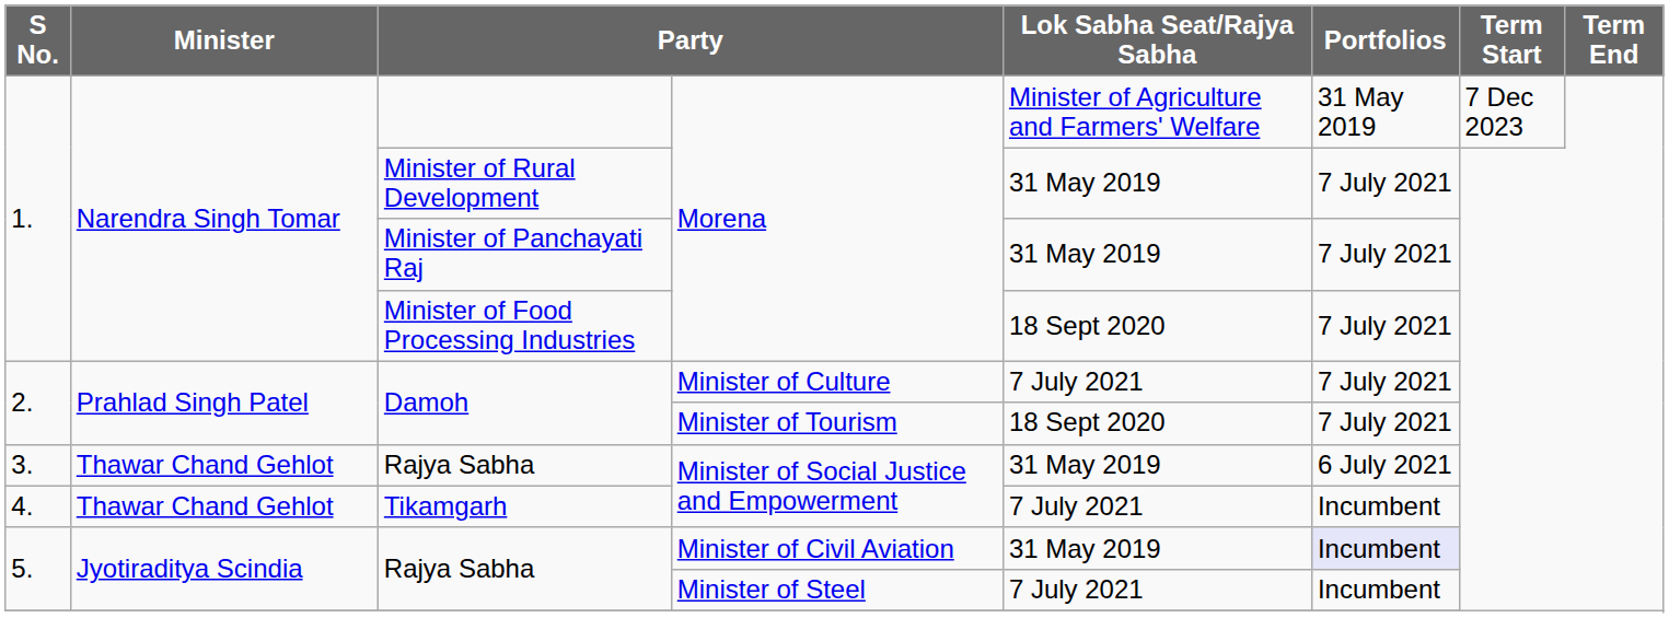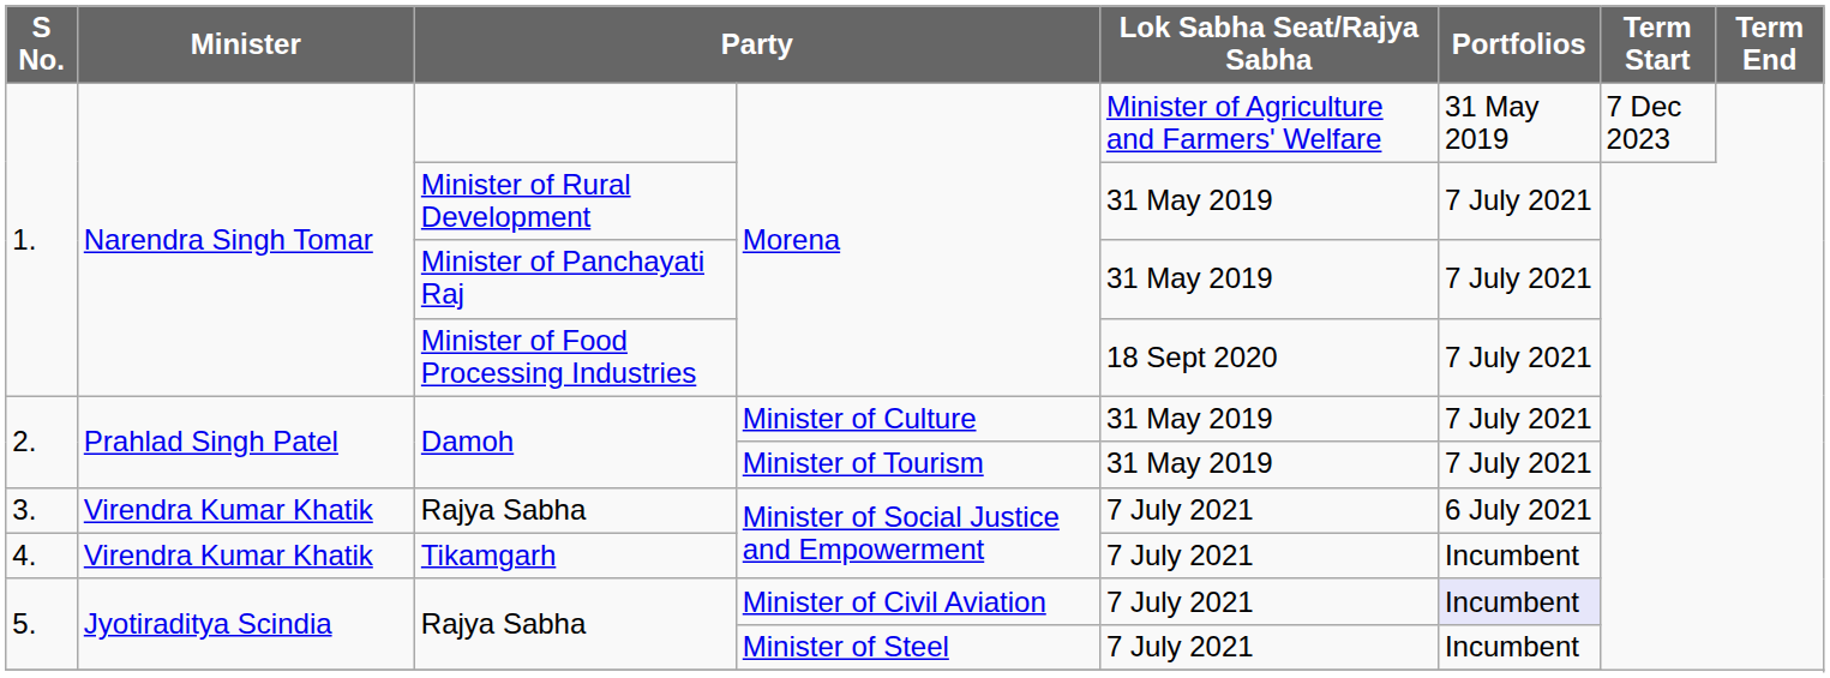Damoh / Minister of Culture | Lok Sabha Seat/Rajya Sabha: 7 July 2021 -> 31 May 2019
Damoh / Minister of Tourism | Lok Sabha Seat/Rajya Sabha: 18 Sept 2020 -> 31 May 2019
Rajya Sabha / Minister of Social Justice and Empowerment | Minister: Thawar Chand Gehlot -> Virendra Kumar Khatik
Rajya Sabha / Minister of Social Justice and Empowerment | Lok Sabha Seat/Rajya Sabha: 31 May 2019 -> 7 July 2021
Tikamgarh | Minister: Thawar Chand Gehlot -> Virendra Kumar Khatik
Rajya Sabha / Minister of Civil Aviation | Lok Sabha Seat/Rajya Sabha: 31 May 2019 -> 7 July 2021
